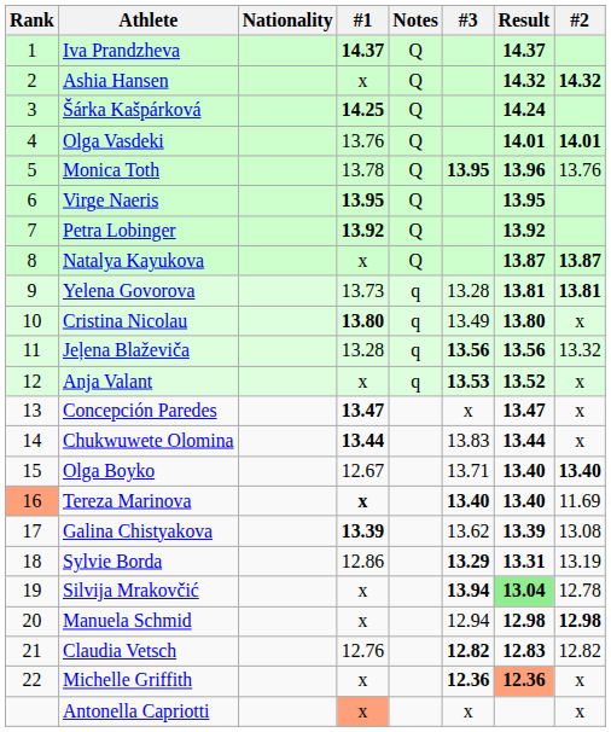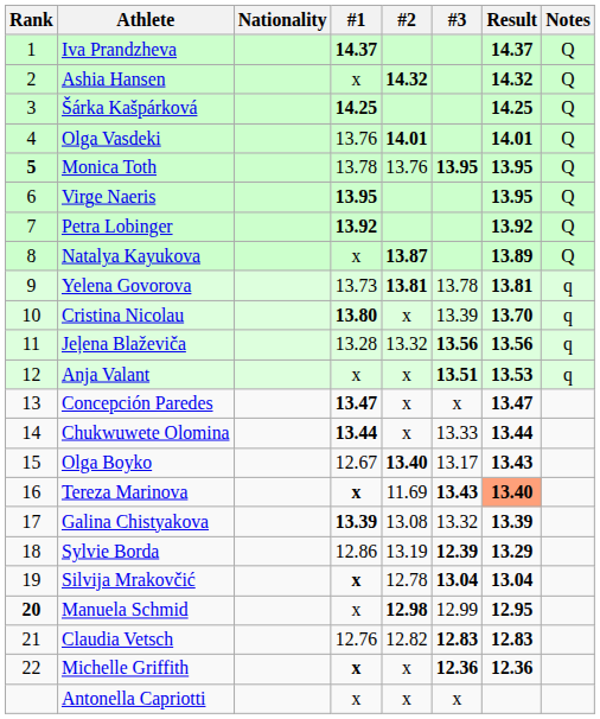columns swapped: #2 <-> Notes
Šárka Kašpárková | Result: 14.24 -> 14.25
Monica Toth | Rank: normal -> bold
Monica Toth | Result: 13.96 -> 13.95
Natalya Kayukova | Result: 13.87 -> 13.89
Yelena Govorova | #3: 13.28 -> 13.78
Cristina Nicolau | #3: 13.49 -> 13.39
Cristina Nicolau | Result: 13.80 -> 13.70
Anja Valant | #3: 13.53 -> 13.51
Anja Valant | Result: 13.52 -> 13.53
Chukwuwete Olomina | #3: 13.83 -> 13.33
Olga Boyko | #3: 13.71 -> 13.17
Olga Boyko | Result: 13.40 -> 13.43
Tereza Marinova | Rank: lightsalmon background -> no background
Tereza Marinova | #3: 13.40 -> 13.43
Tereza Marinova | Result: no background -> lightsalmon background
Galina Chistyakova | #3: 13.62 -> 13.32
Sylvie Borda | #3: 13.29 -> 12.39
Sylvie Borda | Result: 13.31 -> 13.29
Silvija Mrakovčić | #1: normal -> bold
Silvija Mrakovčić | #3: 13.94 -> 13.04
Silvija Mrakovčić | Result: lightgreen background -> no background
Manuela Schmid | Rank: normal -> bold
Manuela Schmid | #3: 12.94 -> 12.99
Manuela Schmid | Result: 12.98 -> 12.95
Claudia Vetsch | #3: 12.82 -> 12.83
Michelle Griffith | #1: normal -> bold
Michelle Griffith | Result: lightsalmon background -> no background
Antonella Capriotti | #1: lightsalmon background -> no background
